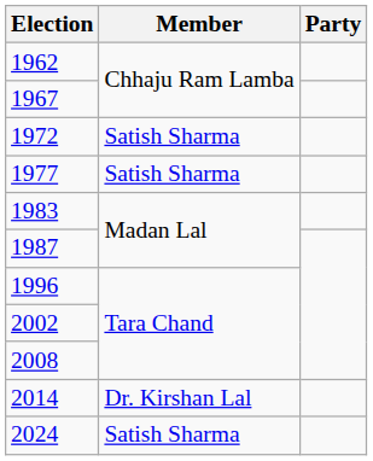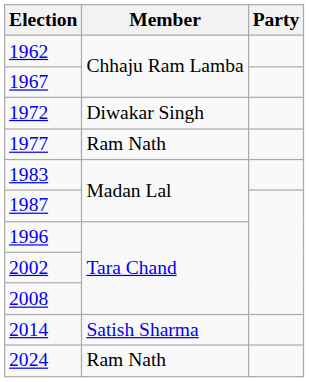1972 | Member: Satish Sharma -> Diwakar Singh
1977 | Member: Satish Sharma -> Ram Nath
2014 | Member: Dr. Kirshan Lal -> Satish Sharma
2024 | Member: Satish Sharma -> Ram Nath
